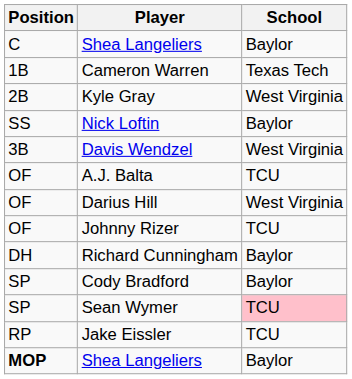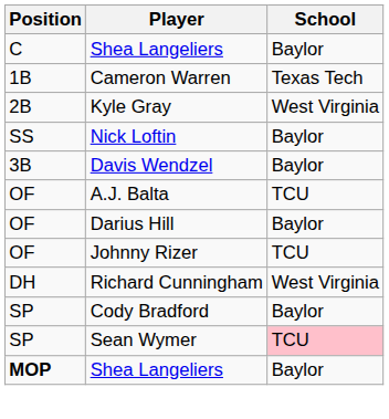Davis Wendzel | School: West Virginia -> Baylor
Darius Hill | School: West Virginia -> Baylor
Richard Cunningham | School: Baylor -> West Virginia
- row: RP | Jake Eissler | TCU
